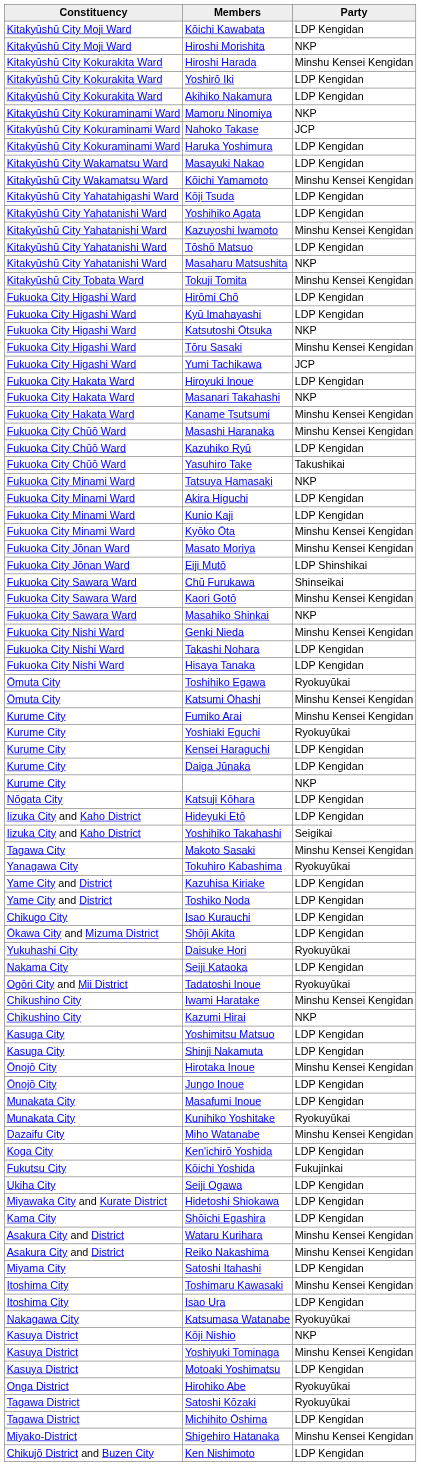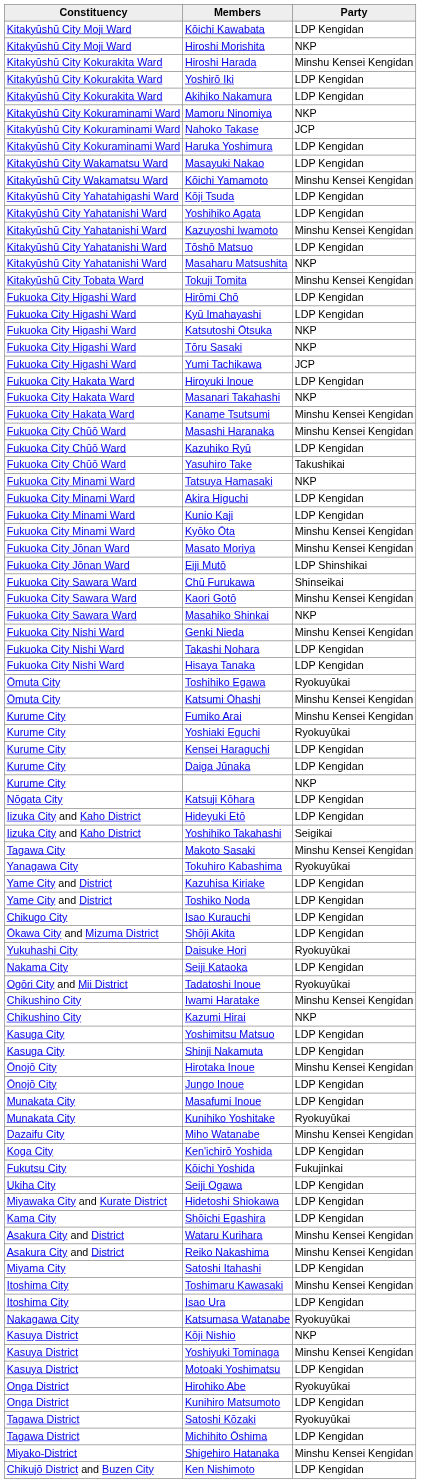Tōru Sasaki | Party: Minshu Kensei Kengidan -> NKP
+ row: Onga District | Kunihiro Matsumoto | LDP Kengidan
